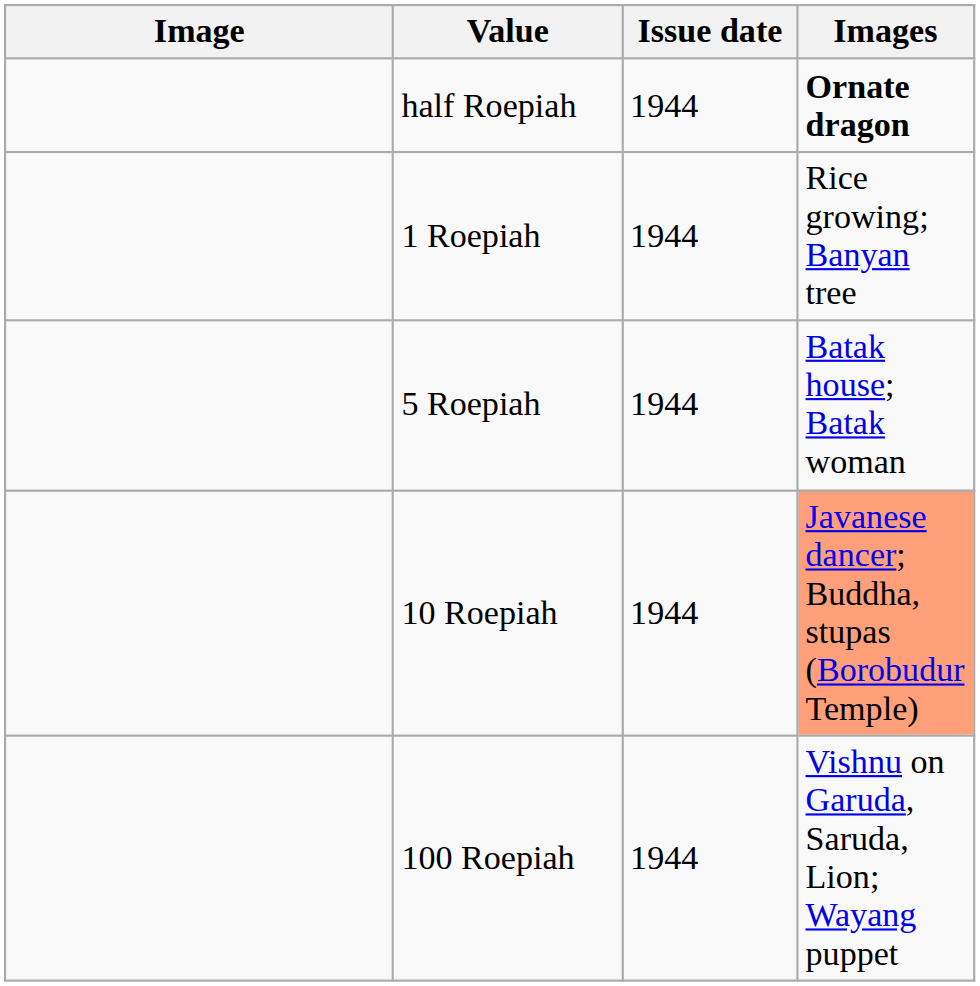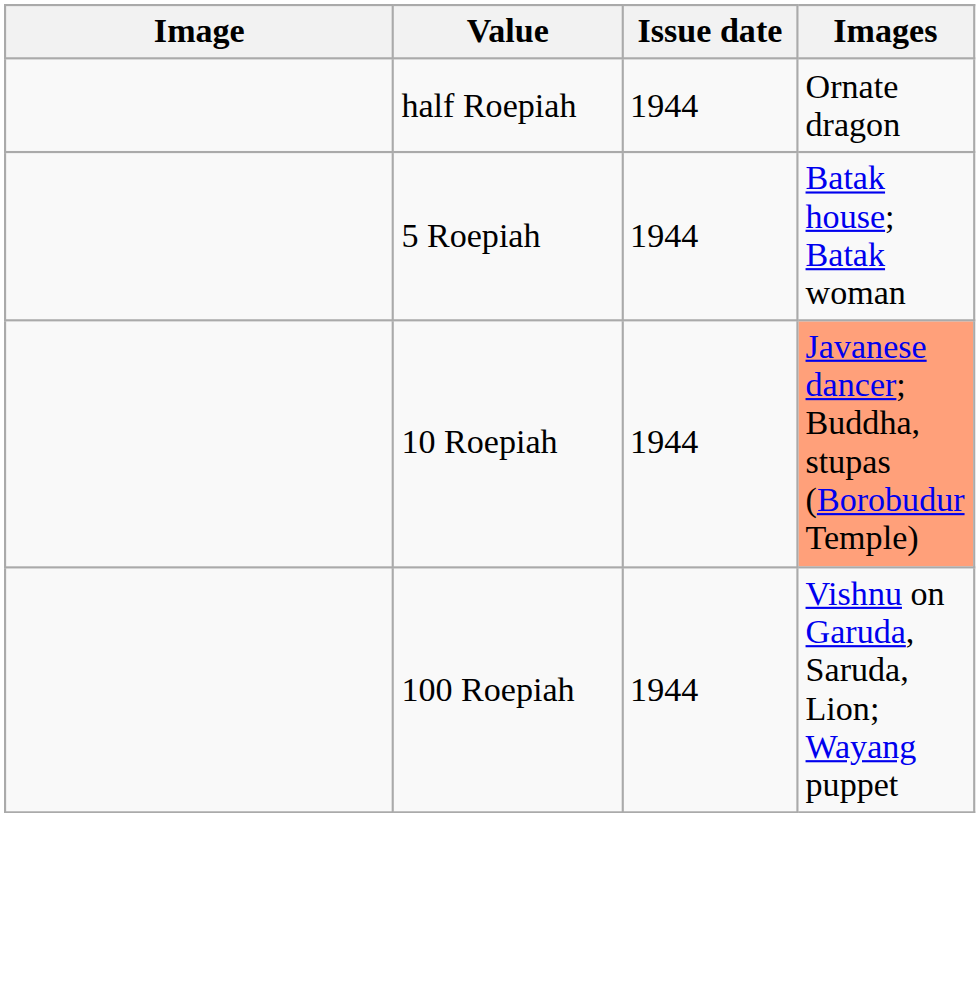half Roepiah | Images: bold -> normal
- row: 1 Roepiah | 1944 | Rice growing; Banyan tree
